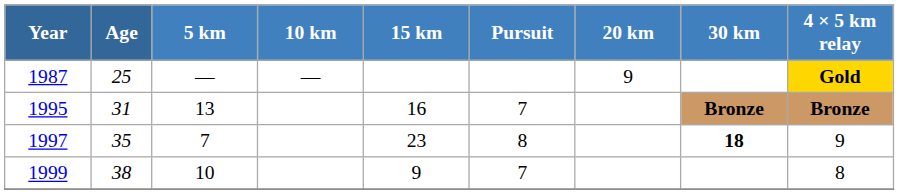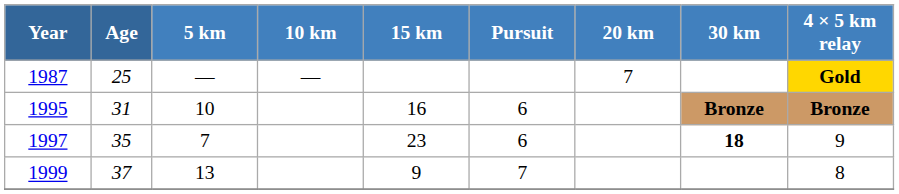1987 | 20 km: 9 -> 7
1995 | 5 km: 13 -> 10
1995 | Pursuit: 7 -> 6
1997 | Pursuit: 8 -> 6
1999 | Age: 38 -> 37
1999 | 5 km: 10 -> 13
